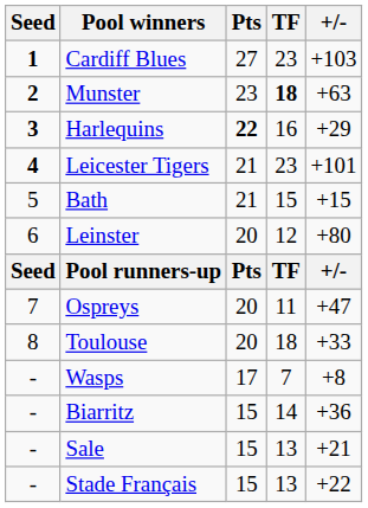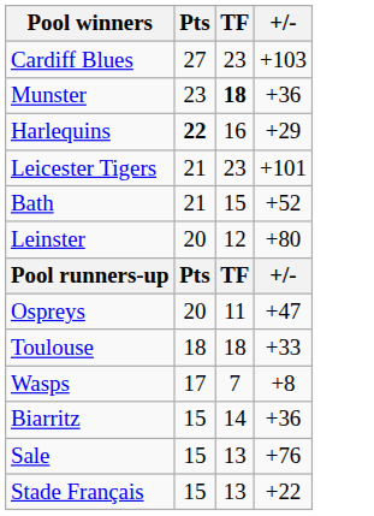- column: Seed | 1 | 2 | 3 | 4 | 5 | 6 | Seed | 7 | 8 | - | - | - | -
Munster | +/-: +63 -> +36
Bath | +/-: +15 -> +52
Toulouse | Pts: 20 -> 18
Sale | +/-: +21 -> +76
